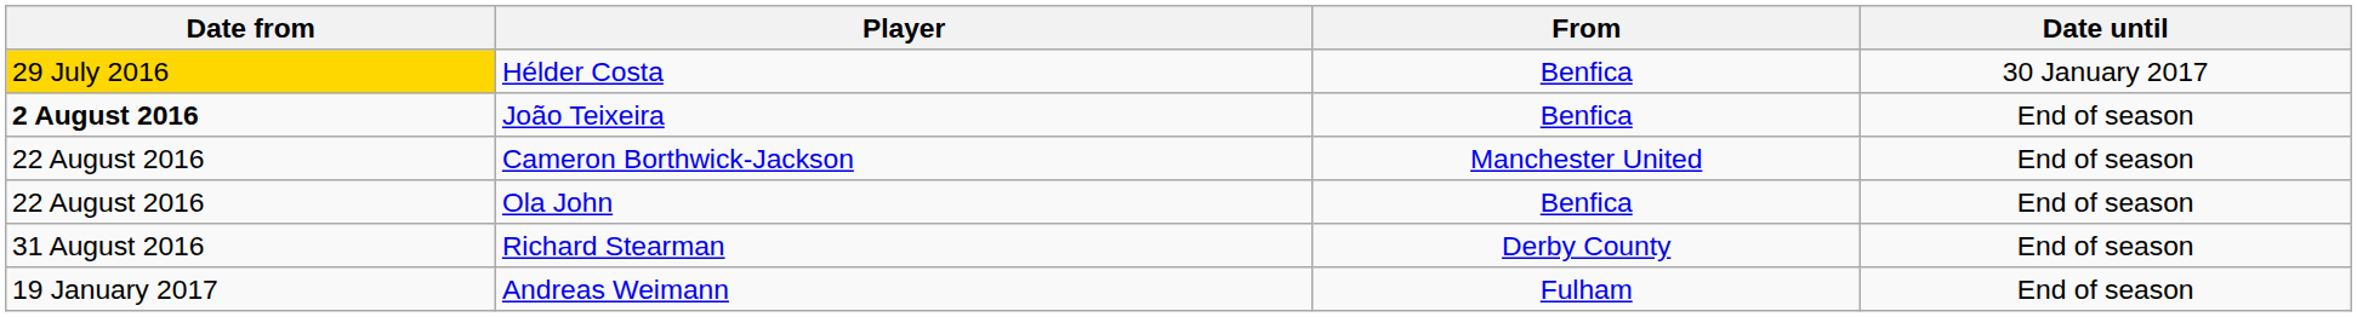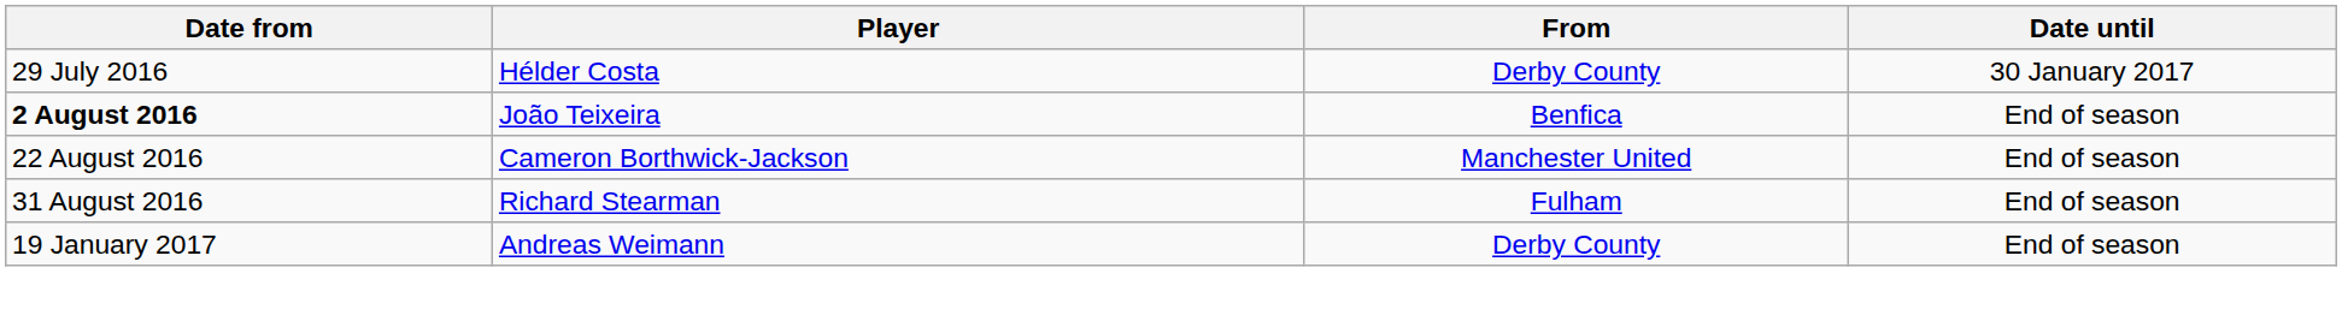Hélder Costa | Date from: gold background -> no background
Hélder Costa | From: Benfica -> Derby County
- row: 22 August 2016 | Ola John | Benfica | End of season
Richard Stearman | From: Derby County -> Fulham
Andreas Weimann | From: Fulham -> Derby County
